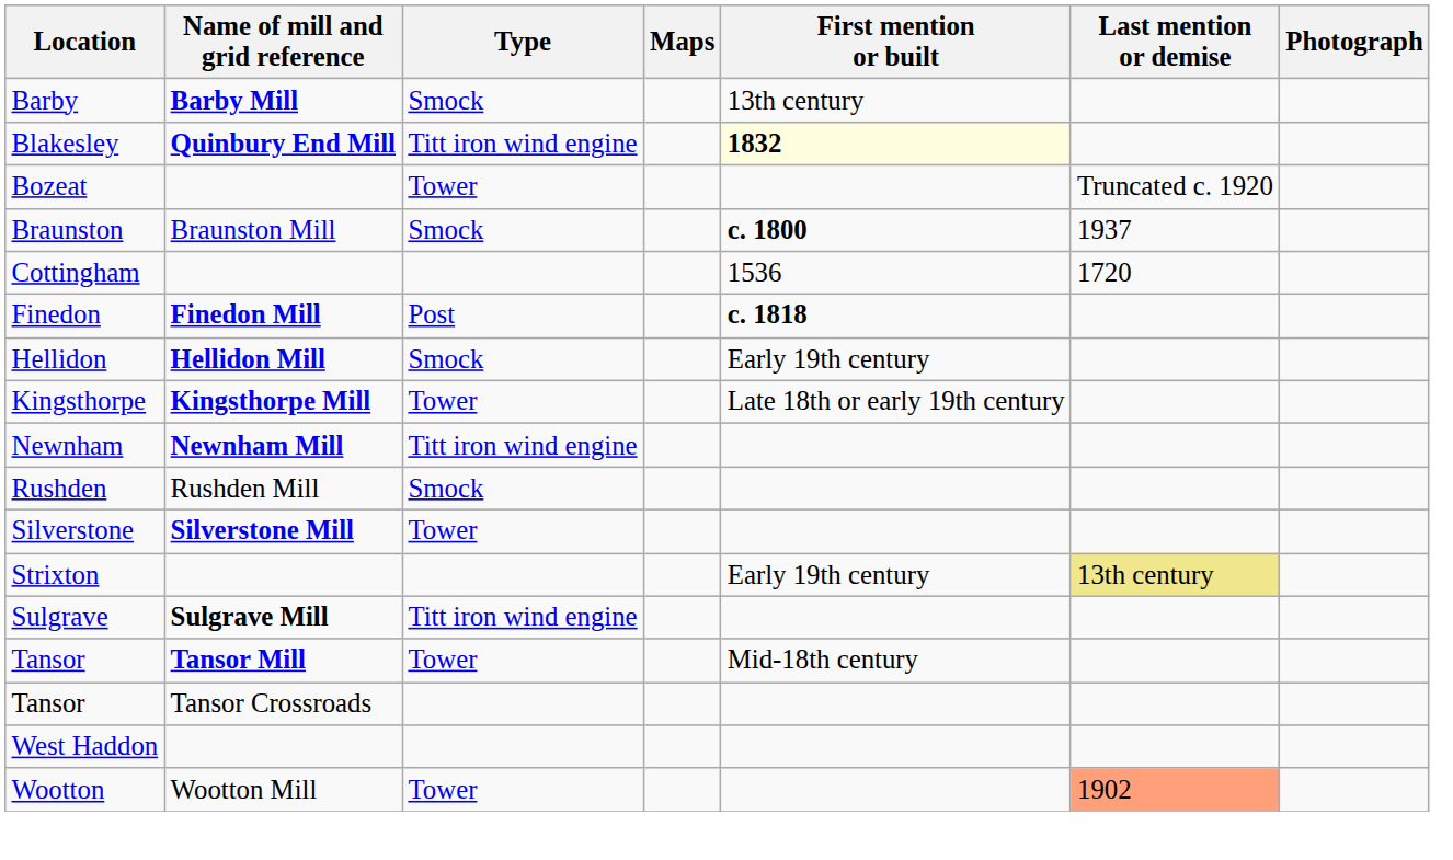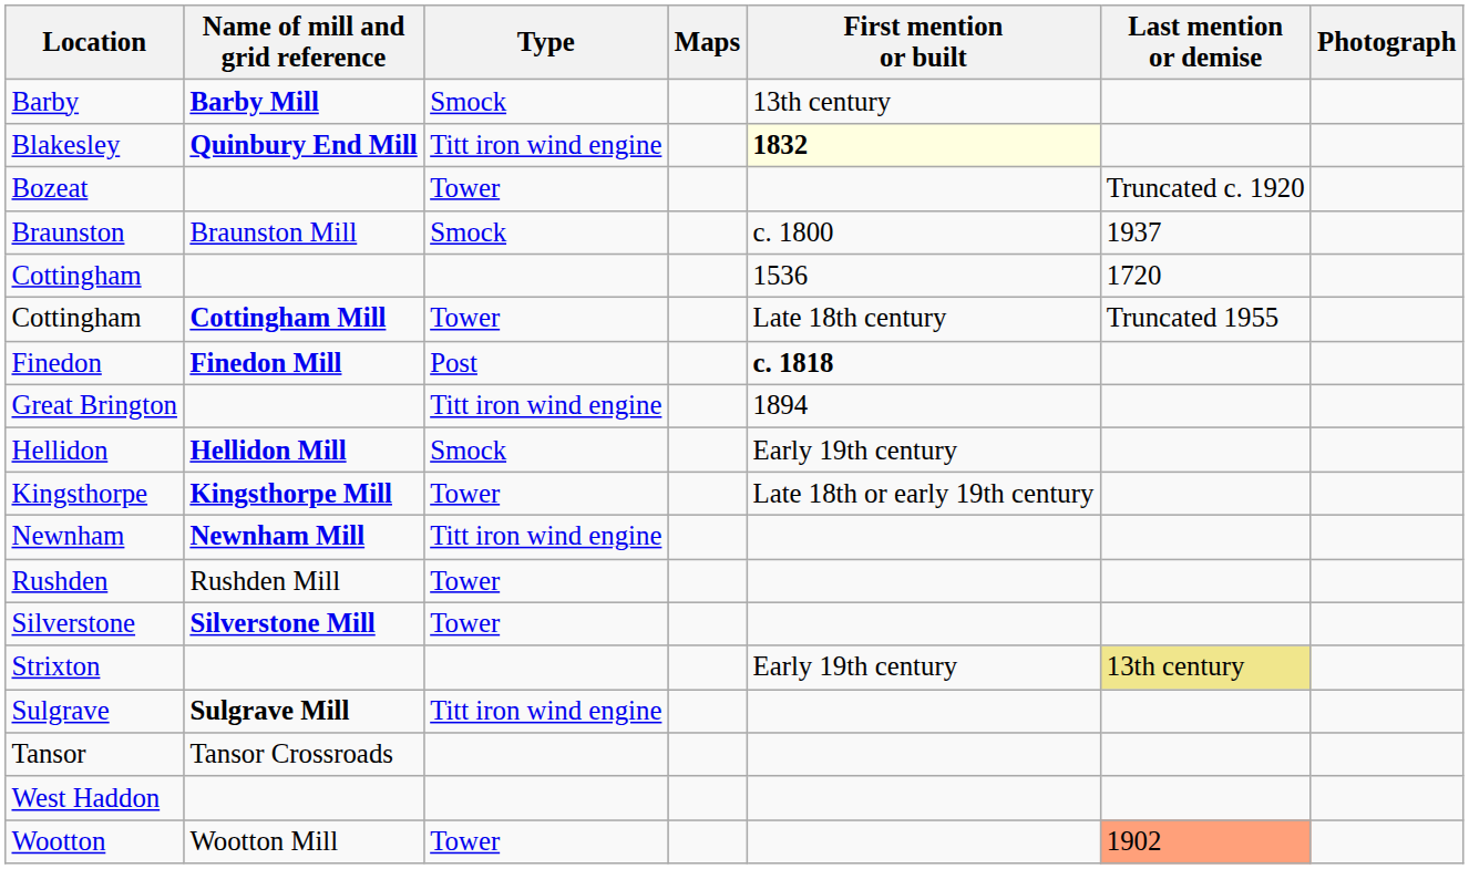Braunston | First mention or built: bold -> normal
+ row: Cottingham | Cottingham Mill | Tower | Late 18th century | Truncated 1955
+ row: Great Brington | Titt iron wind engine | 1894
Rushden | Type: Smock -> Tower
- row: Tansor | Tansor Mill | Tower | Mid-18th century
